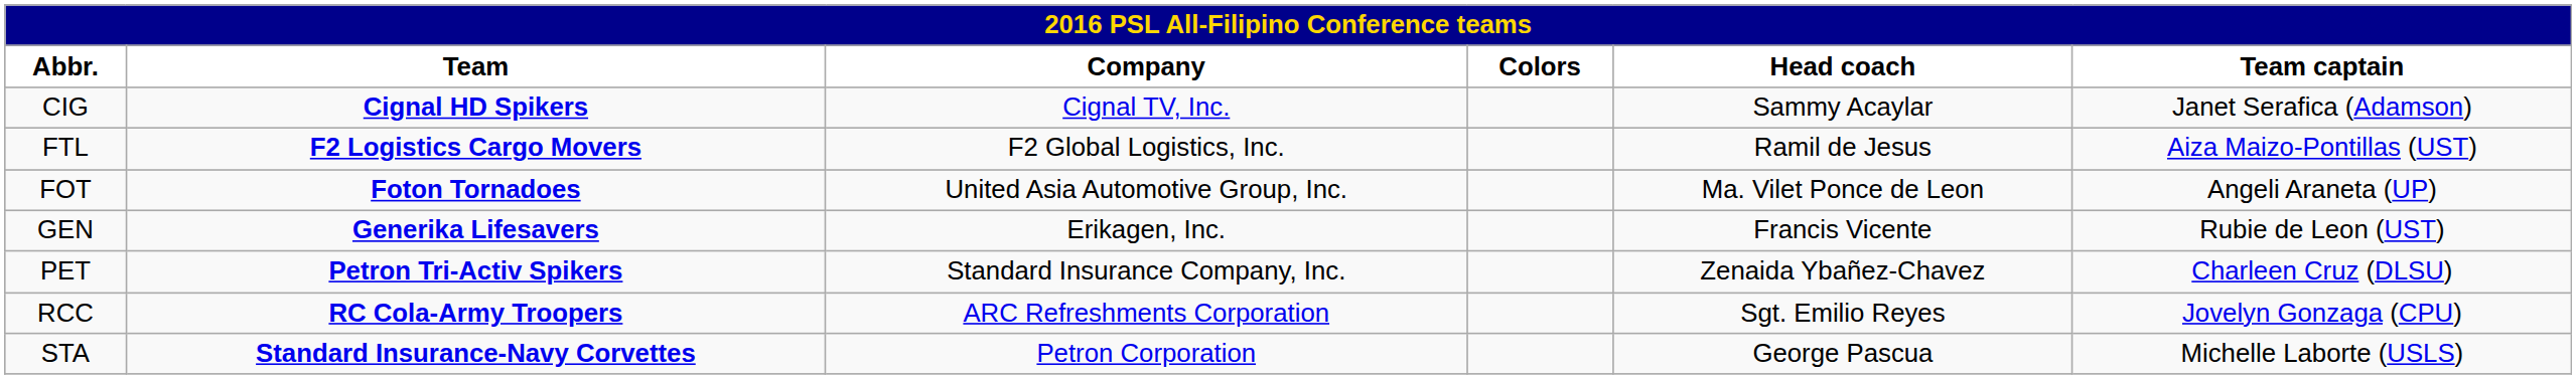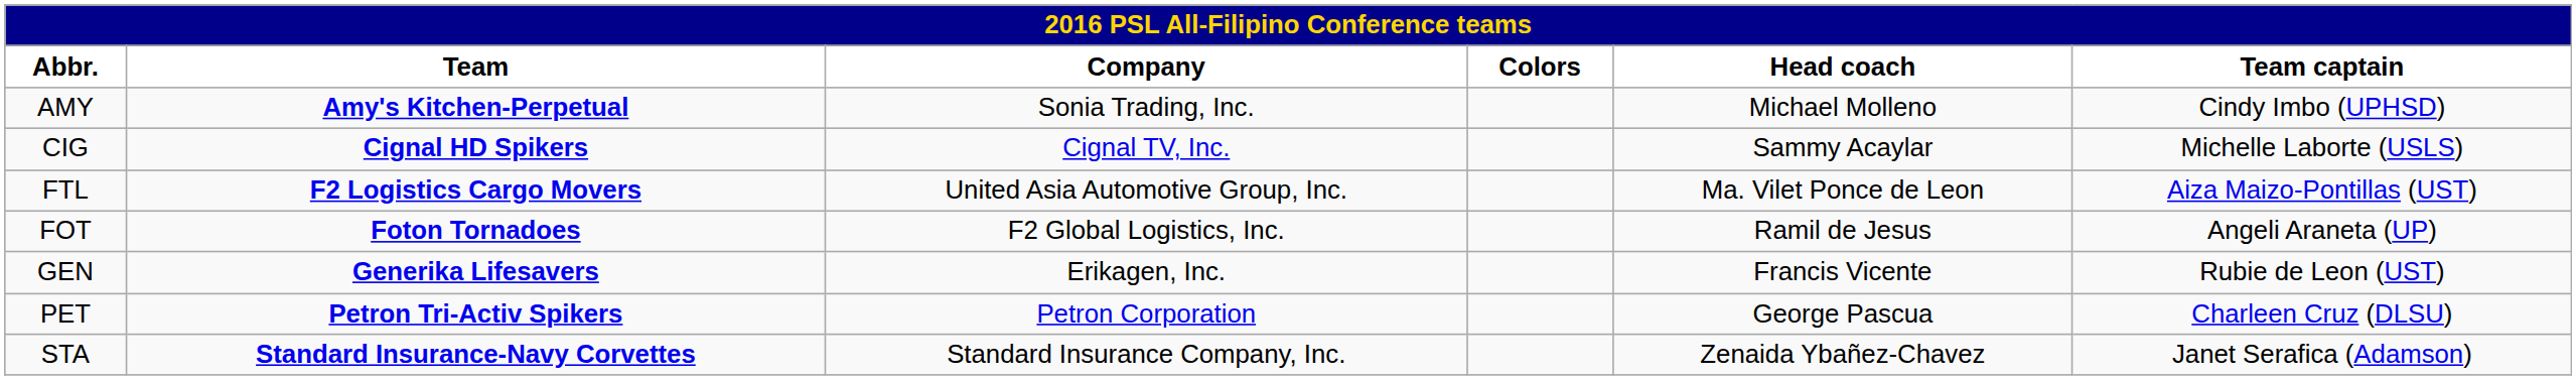+ row: AMY | Amy's Kitchen-Perpetual | Sonia Trading, Inc. | Michael Molleno | Cindy Imbo (UPHSD)
CIG | Team captain: Janet Serafica (Adamson) -> Michelle Laborte (USLS)
FTL | Company: F2 Global Logistics, Inc. -> United Asia Automotive Group, Inc.
FTL | Head coach: Ramil de Jesus -> Ma. Vilet Ponce de Leon
FOT | Company: United Asia Automotive Group, Inc. -> F2 Global Logistics, Inc.
FOT | Head coach: Ma. Vilet Ponce de Leon -> Ramil de Jesus
PET | Company: Standard Insurance Company, Inc. -> Petron Corporation
PET | Head coach: Zenaida Ybañez-Chavez -> George Pascua
- row: RCC | RC Cola-Army Troopers | ARC Refreshments Corporation | Sgt. Emilio Reyes | Jovelyn Gonzaga (CPU)
STA | Company: Petron Corporation -> Standard Insurance Company, Inc.
STA | Head coach: George Pascua -> Zenaida Ybañez-Chavez
STA | Team captain: Michelle Laborte (USLS) -> Janet Serafica (Adamson)
